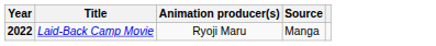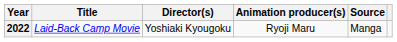+ column: Director(s) | Yoshiaki Kyougoku
